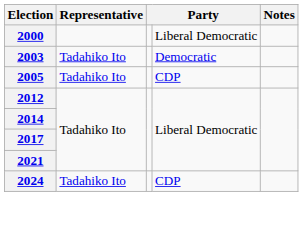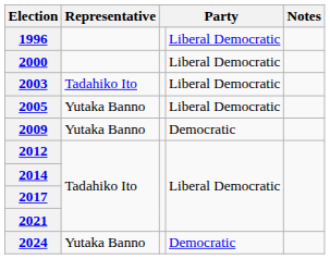+ row: 1996 | Liberal Democratic
2003 | column 4: Democratic -> Liberal Democratic
2005 | Representative: Tadahiko Ito -> Yutaka Banno
2005 | column 4: CDP -> Liberal Democratic
+ row: 2009 | Yutaka Banno | Democratic
2024 | Representative: Tadahiko Ito -> Yutaka Banno
2024 | column 4: CDP -> Democratic
